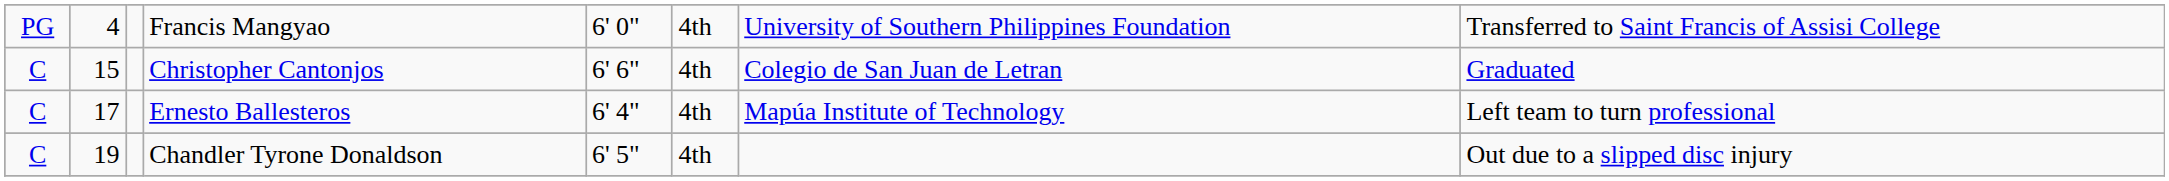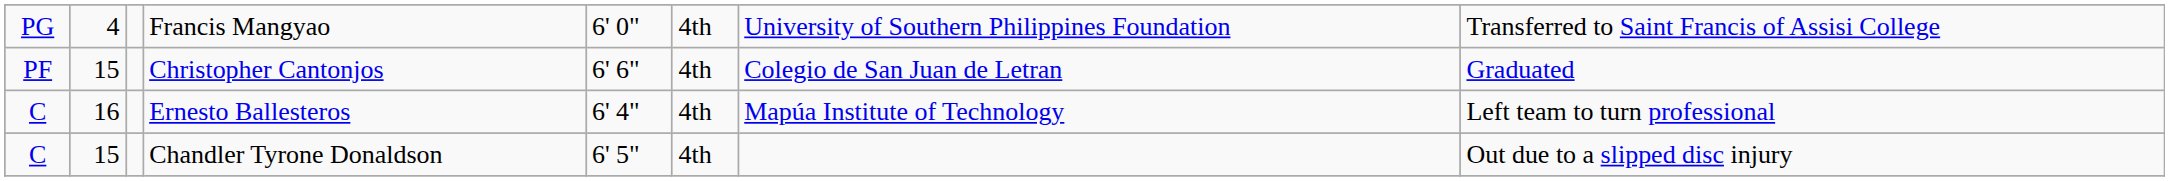Christopher Cantonjos | column 1: C -> PF
Ernesto Ballesteros | column 2: 17 -> 16
Chandler Tyrone Donaldson | column 2: 19 -> 15
